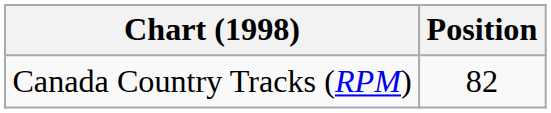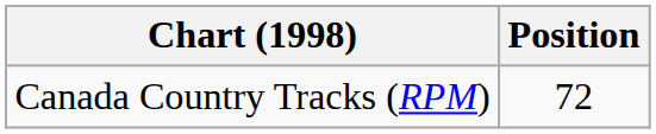Canada Country Tracks (RPM) | Position: 82 -> 72
